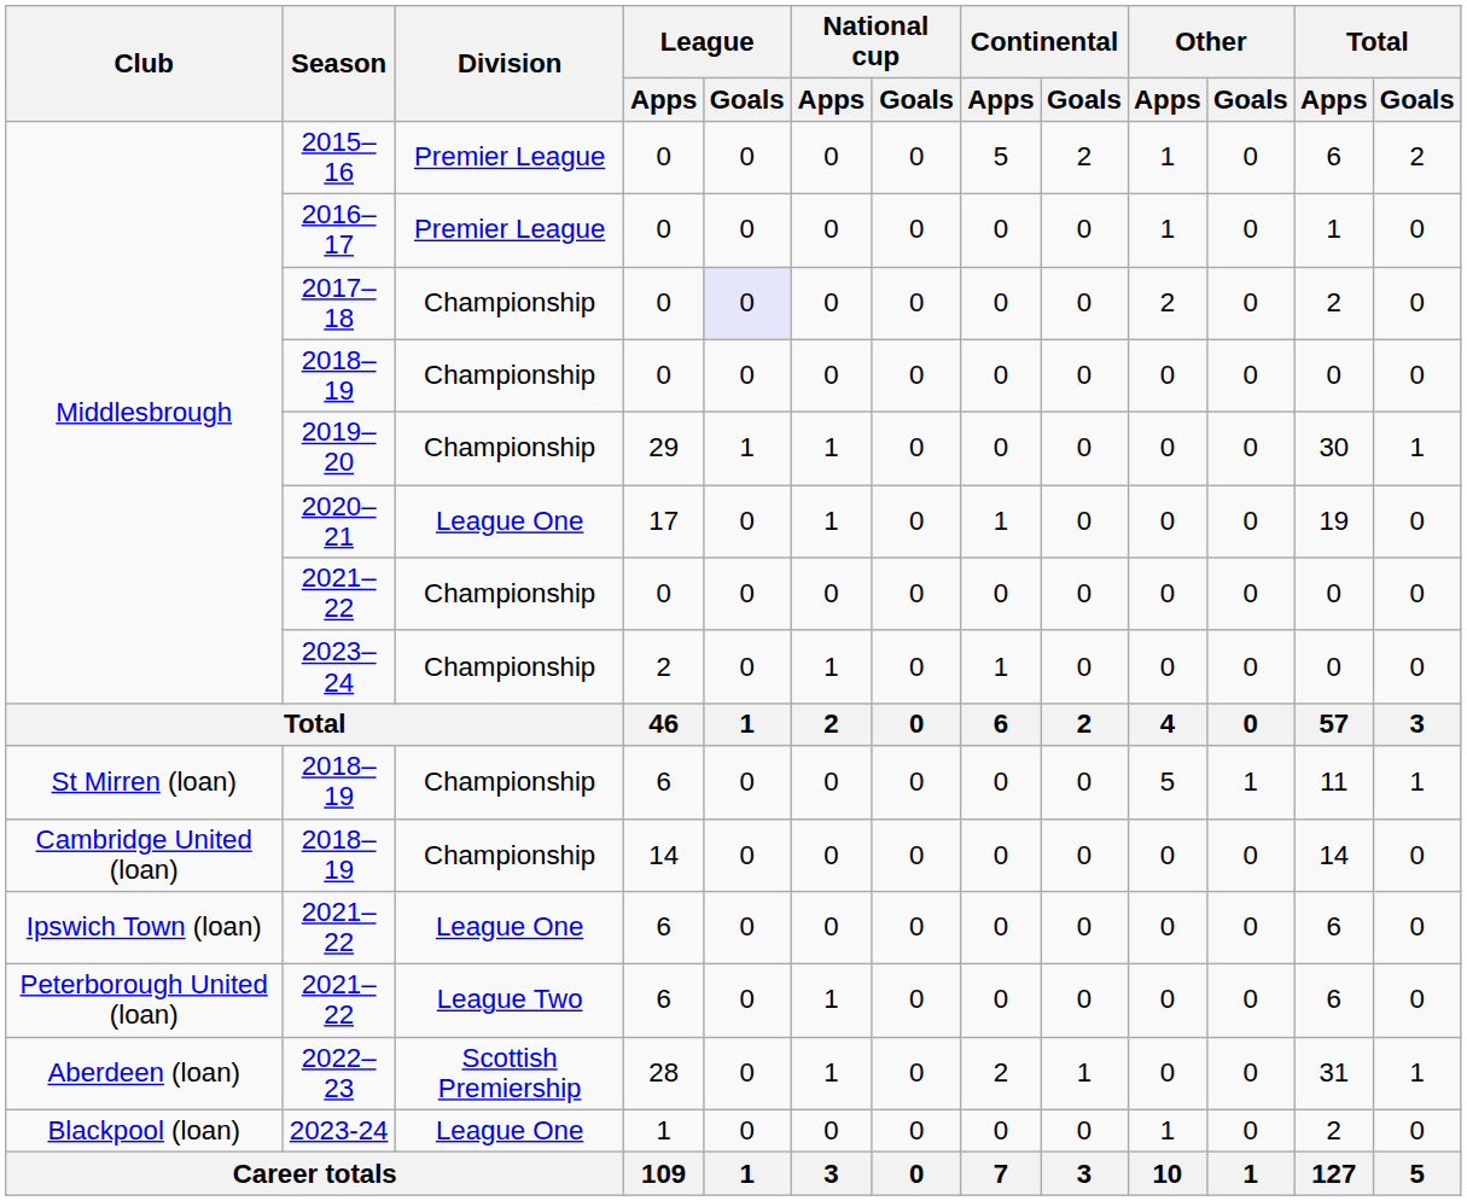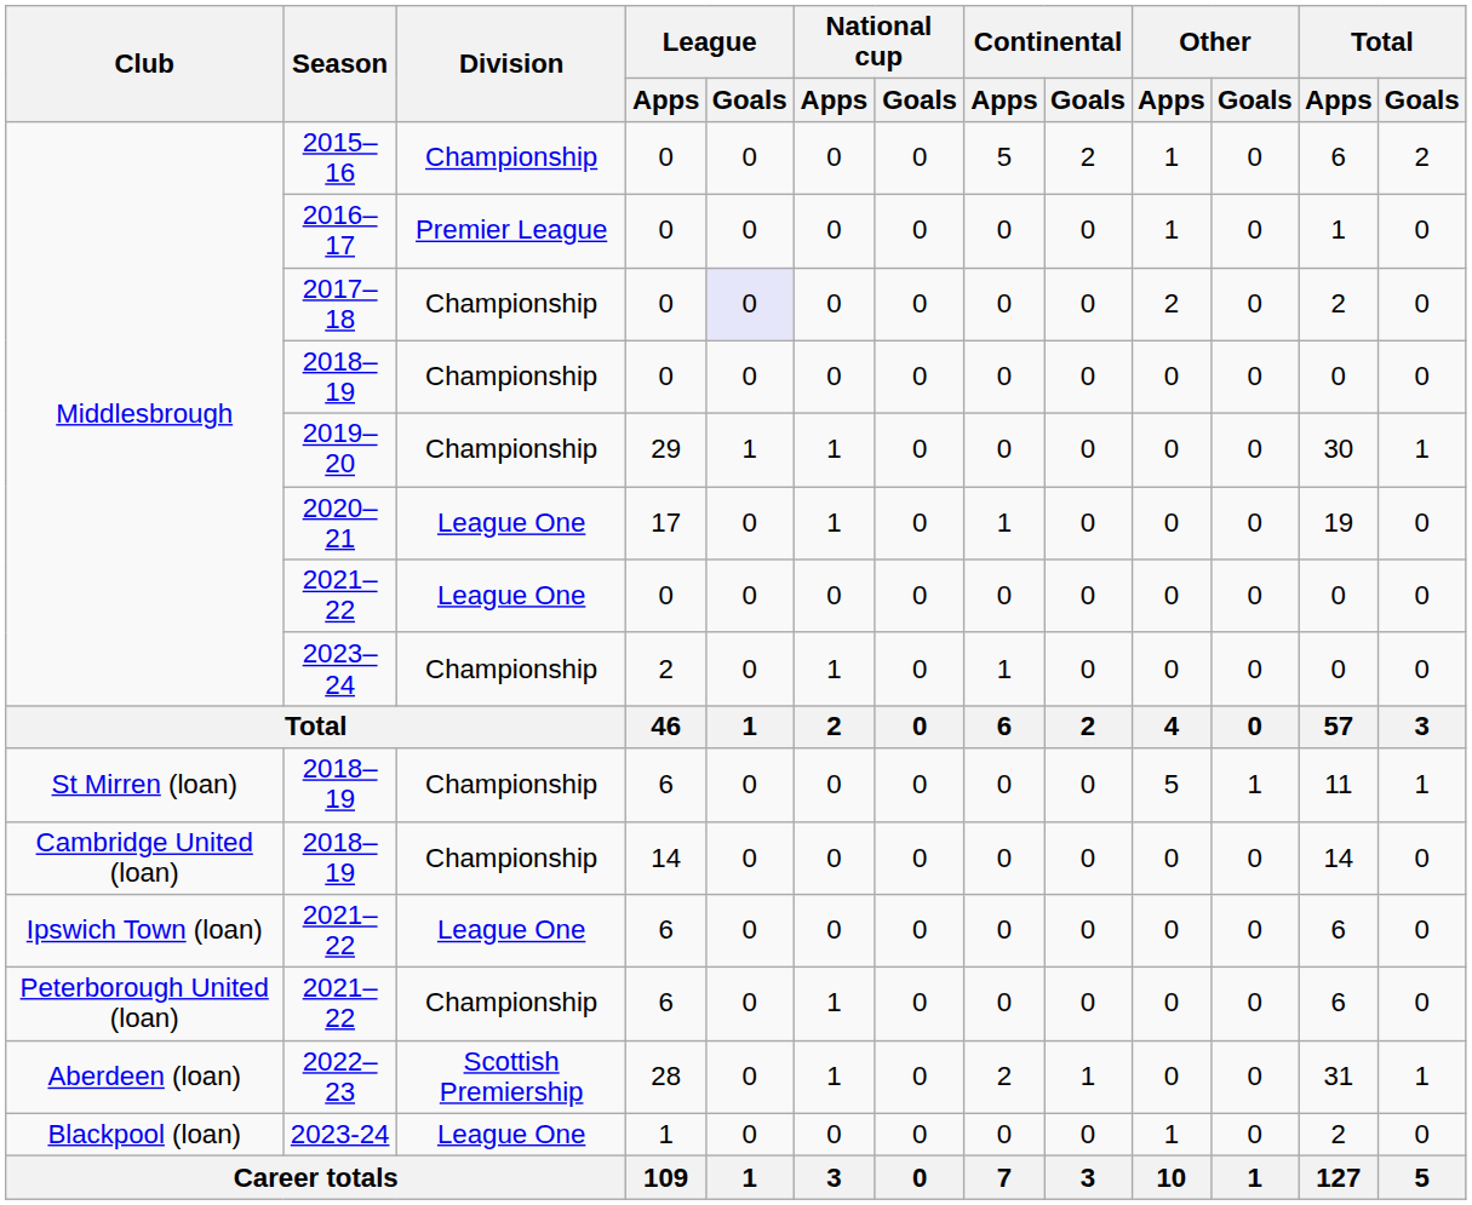2015–16 | Division: Premier League -> Championship
Middlesbrough / 2021–22 | Division: Championship -> League One
Peterborough United (loan) / 2021–22 | Division: League Two -> Championship
